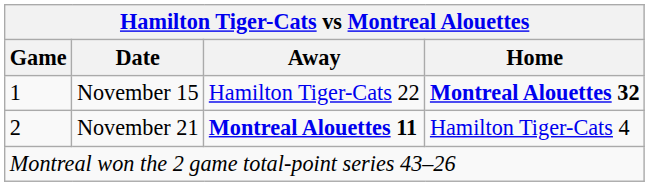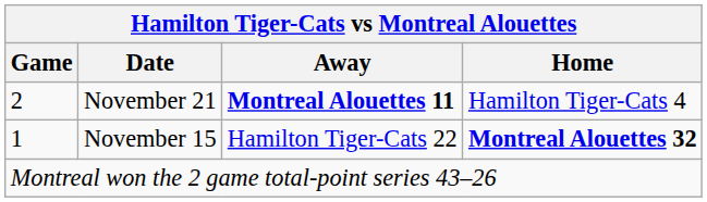rows swapped: November 15 <-> November 21
